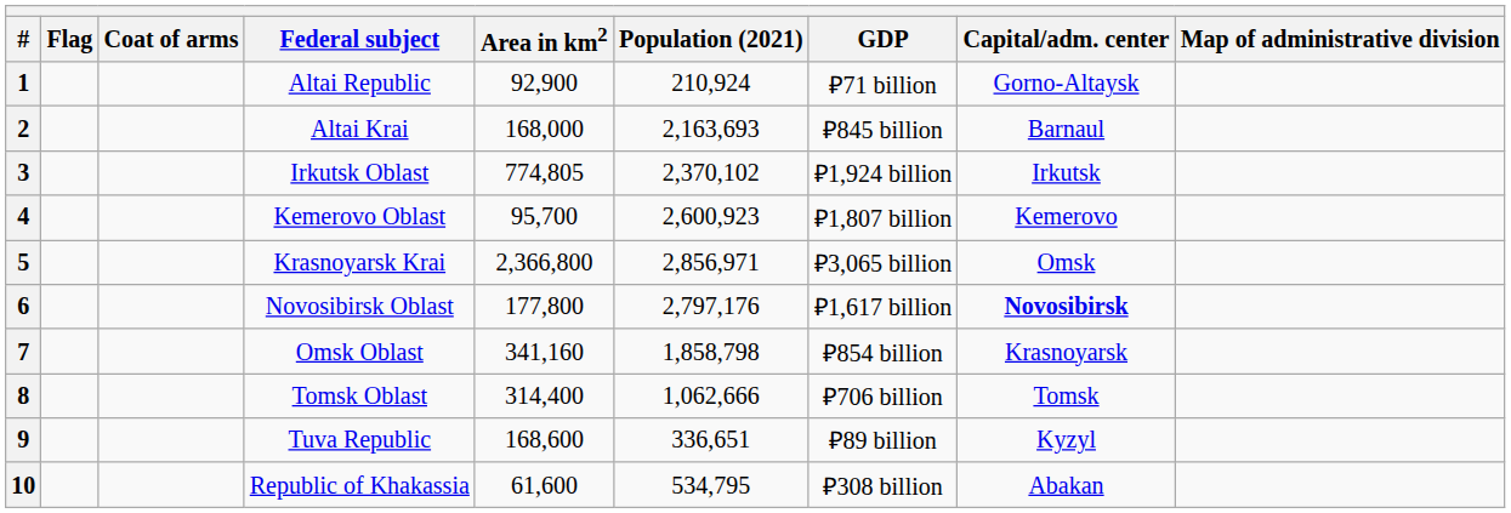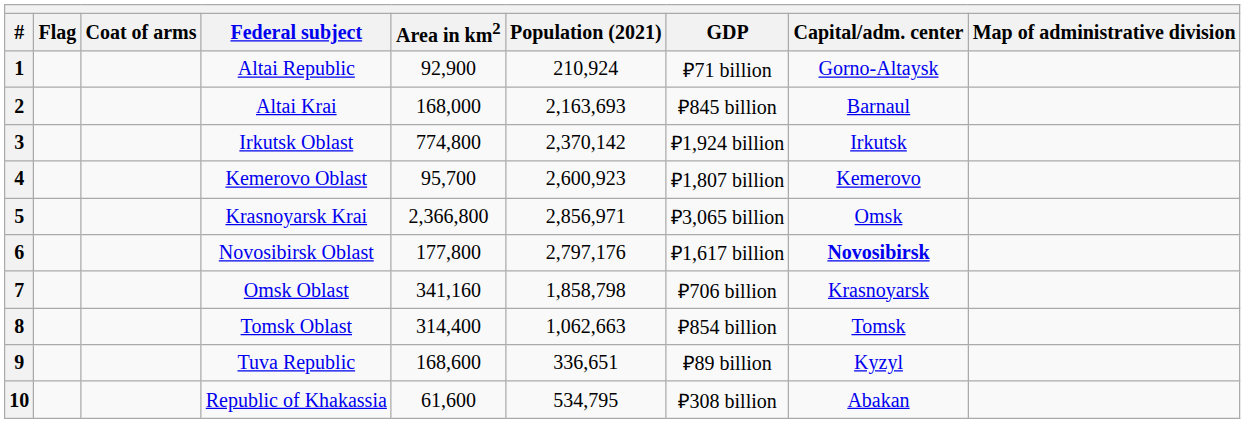3 | Area in km2: 774,805 -> 774,800
3 | Population (2021): 2,370,102 -> 2,370,142
7 | GDP: ₽854 billion -> ₽706 billion
8 | Population (2021): 1,062,666 -> 1,062,663
8 | GDP: ₽706 billion -> ₽854 billion
